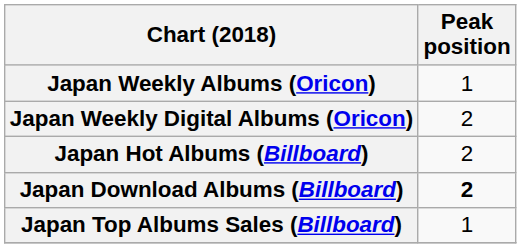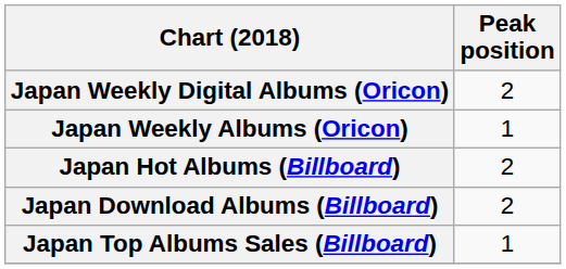rows swapped: Japan Weekly Albums (Oricon) <-> Japan Weekly Digital Albums (Oricon)
Japan Download Albums (Billboard) | Peak position: bold -> normal
